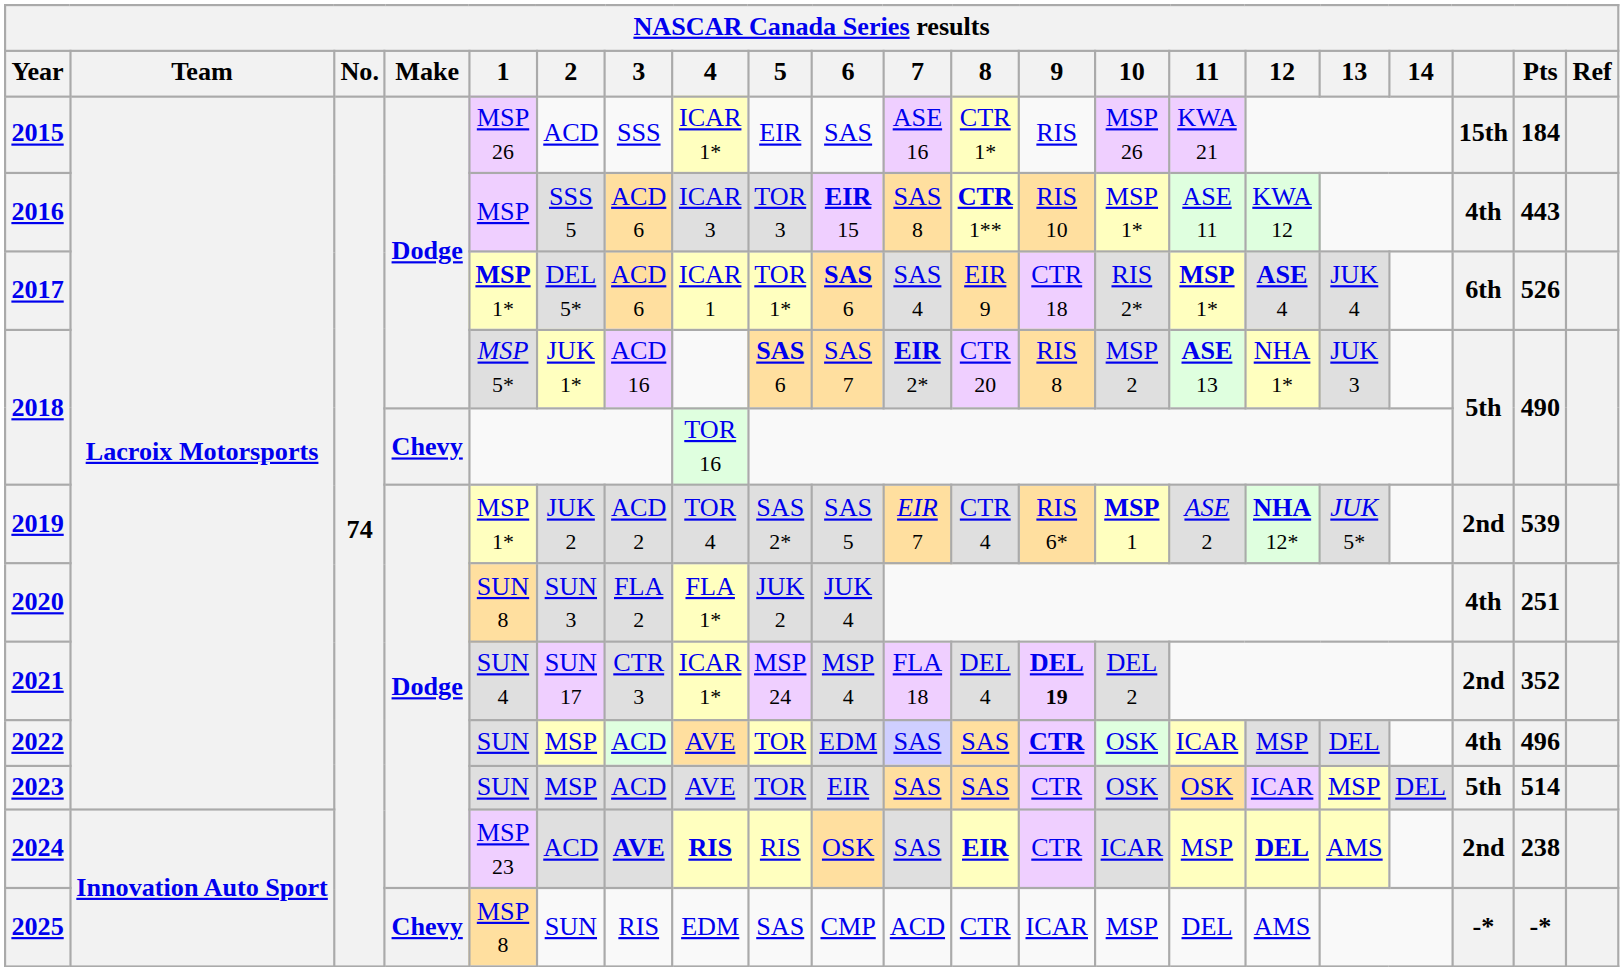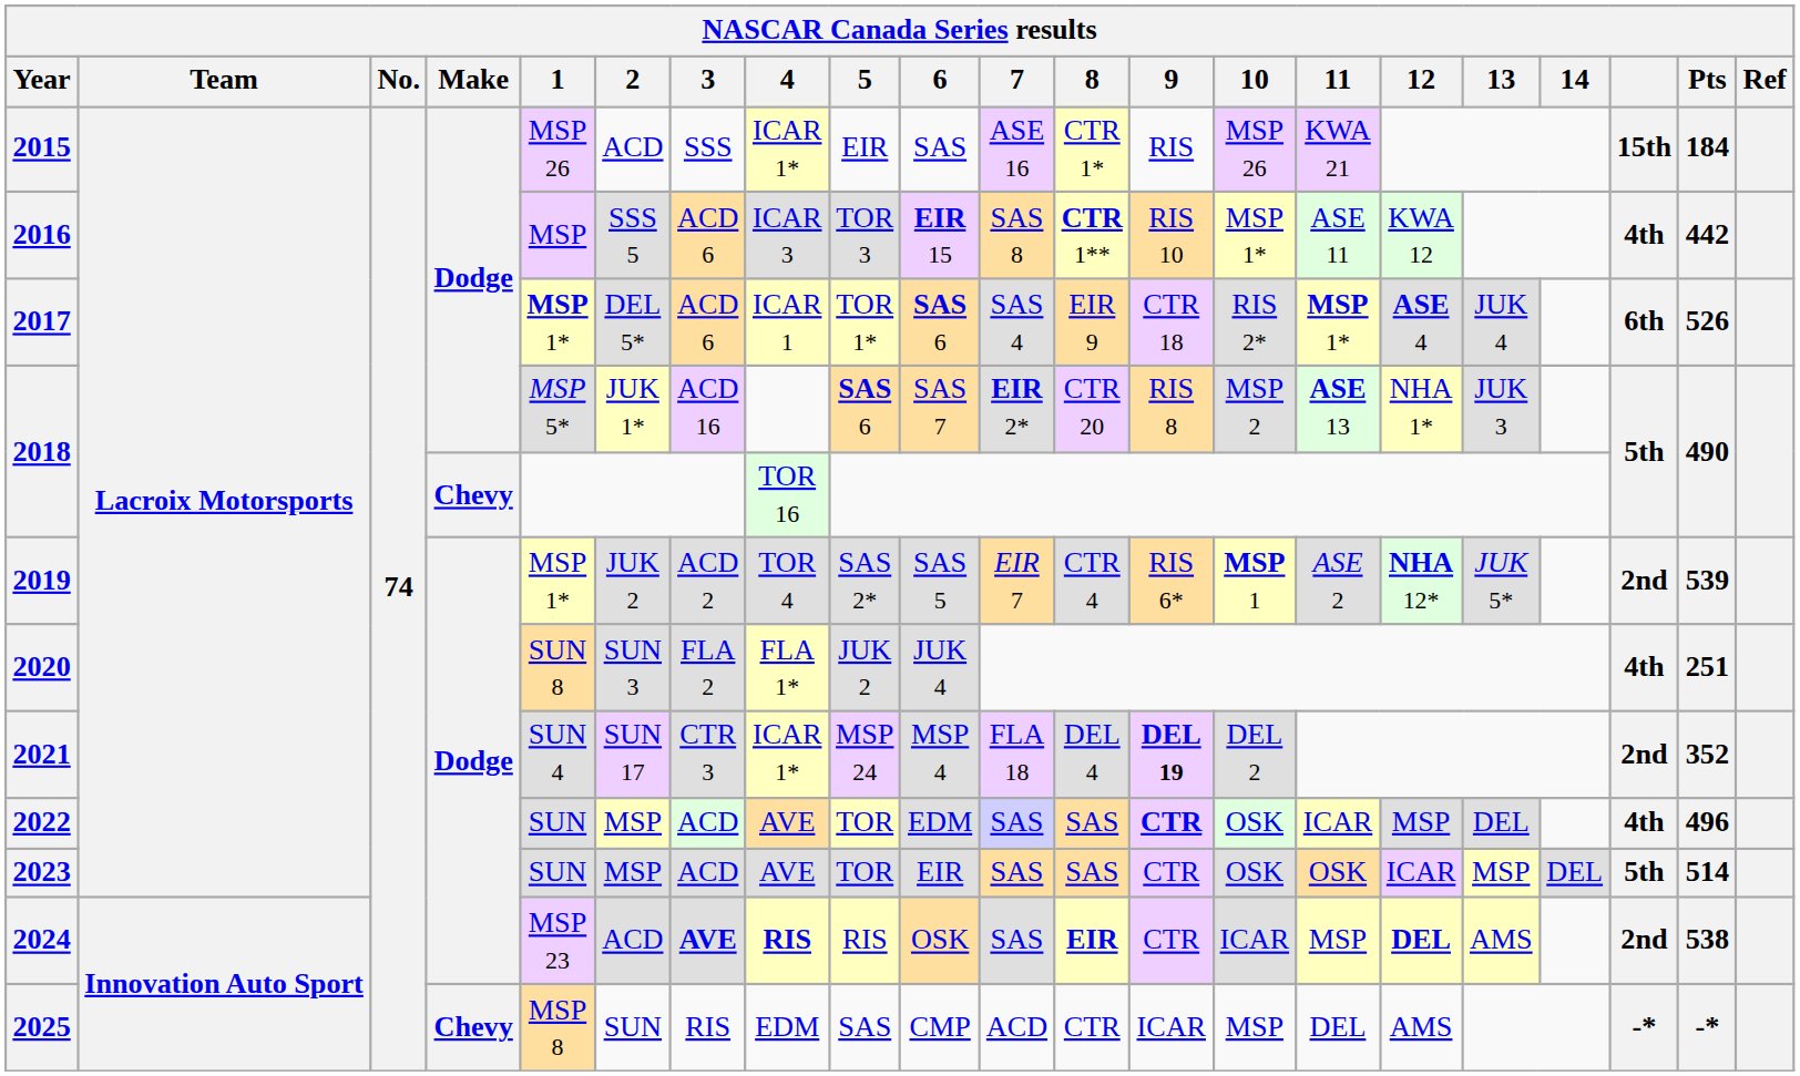2016 | Pts: 443 -> 442
2024 | Pts: 238 -> 538
